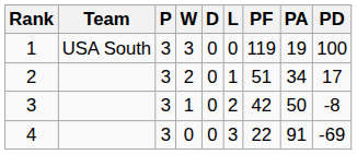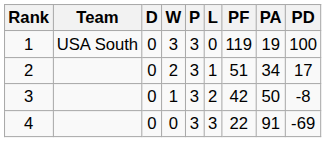columns swapped: P <-> D
